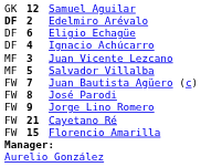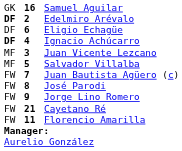Samuel Aguilar | column 2: 12 -> 16
Ignacio Achúcarro | column 1: normal -> bold
Florencio Amarilla | column 2: 15 -> 11
